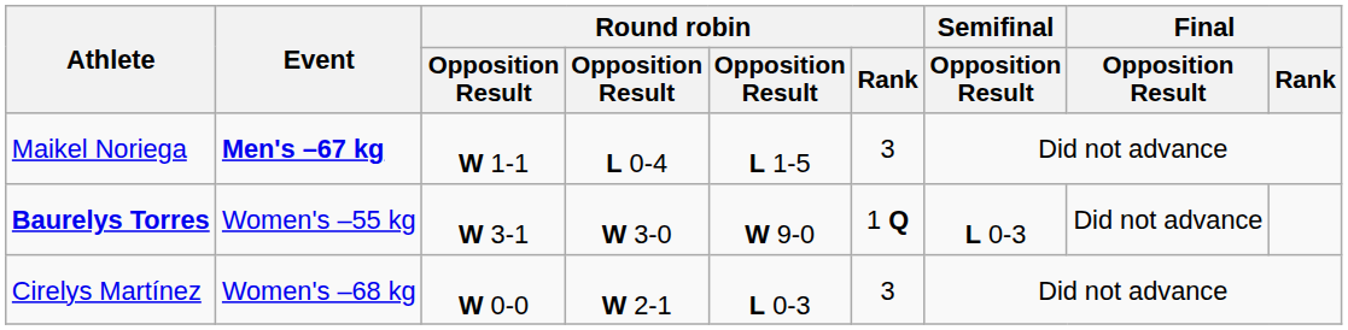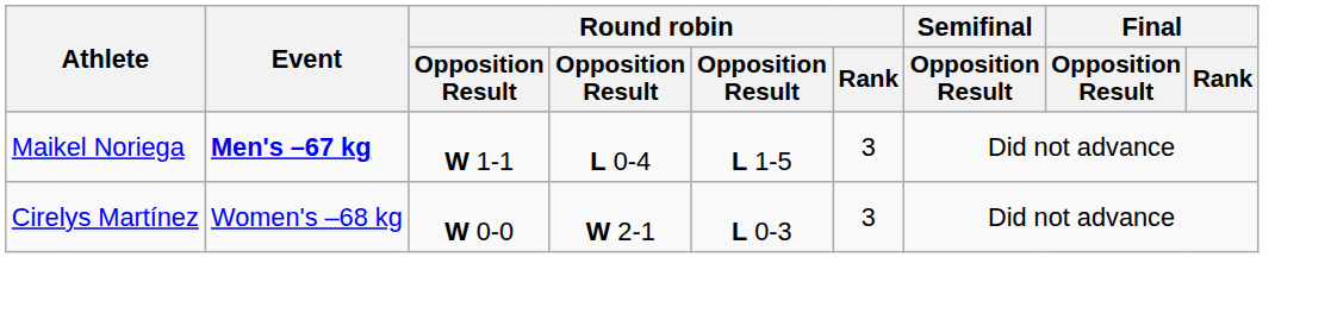- row: Baurelys Torres | Women's –55 kg | W 3-1 | W 3-0 | W 9-0 | 1 Q | L 0-3 | Did not advance
